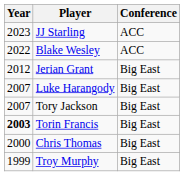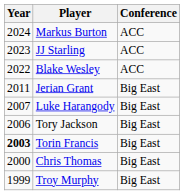+ row: 2024 | Markus Burton | ACC
Jerian Grant | Year: 2012 -> 2011
Tory Jackson | Year: 2007 -> 2006
